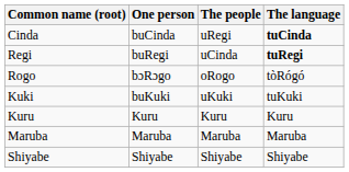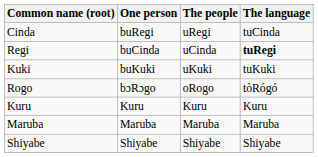Cinda | One person: buCinda -> buRegi
Cinda | The language: bold -> normal
Regi | One person: buRegi -> buCinda
rows swapped: Rogo <-> Kuki
